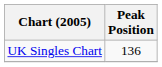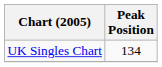UK Singles Chart | Peak Position: 136 -> 134
